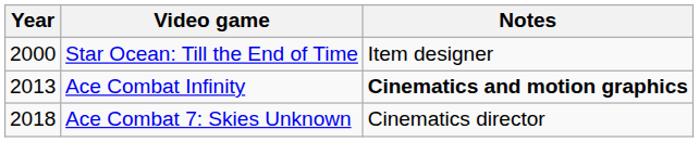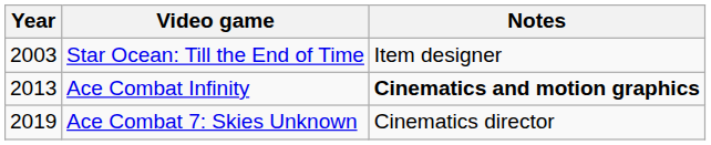Star Ocean: Till the End of Time | Year: 2000 -> 2003
Ace Combat 7: Skies Unknown | Year: 2018 -> 2019
